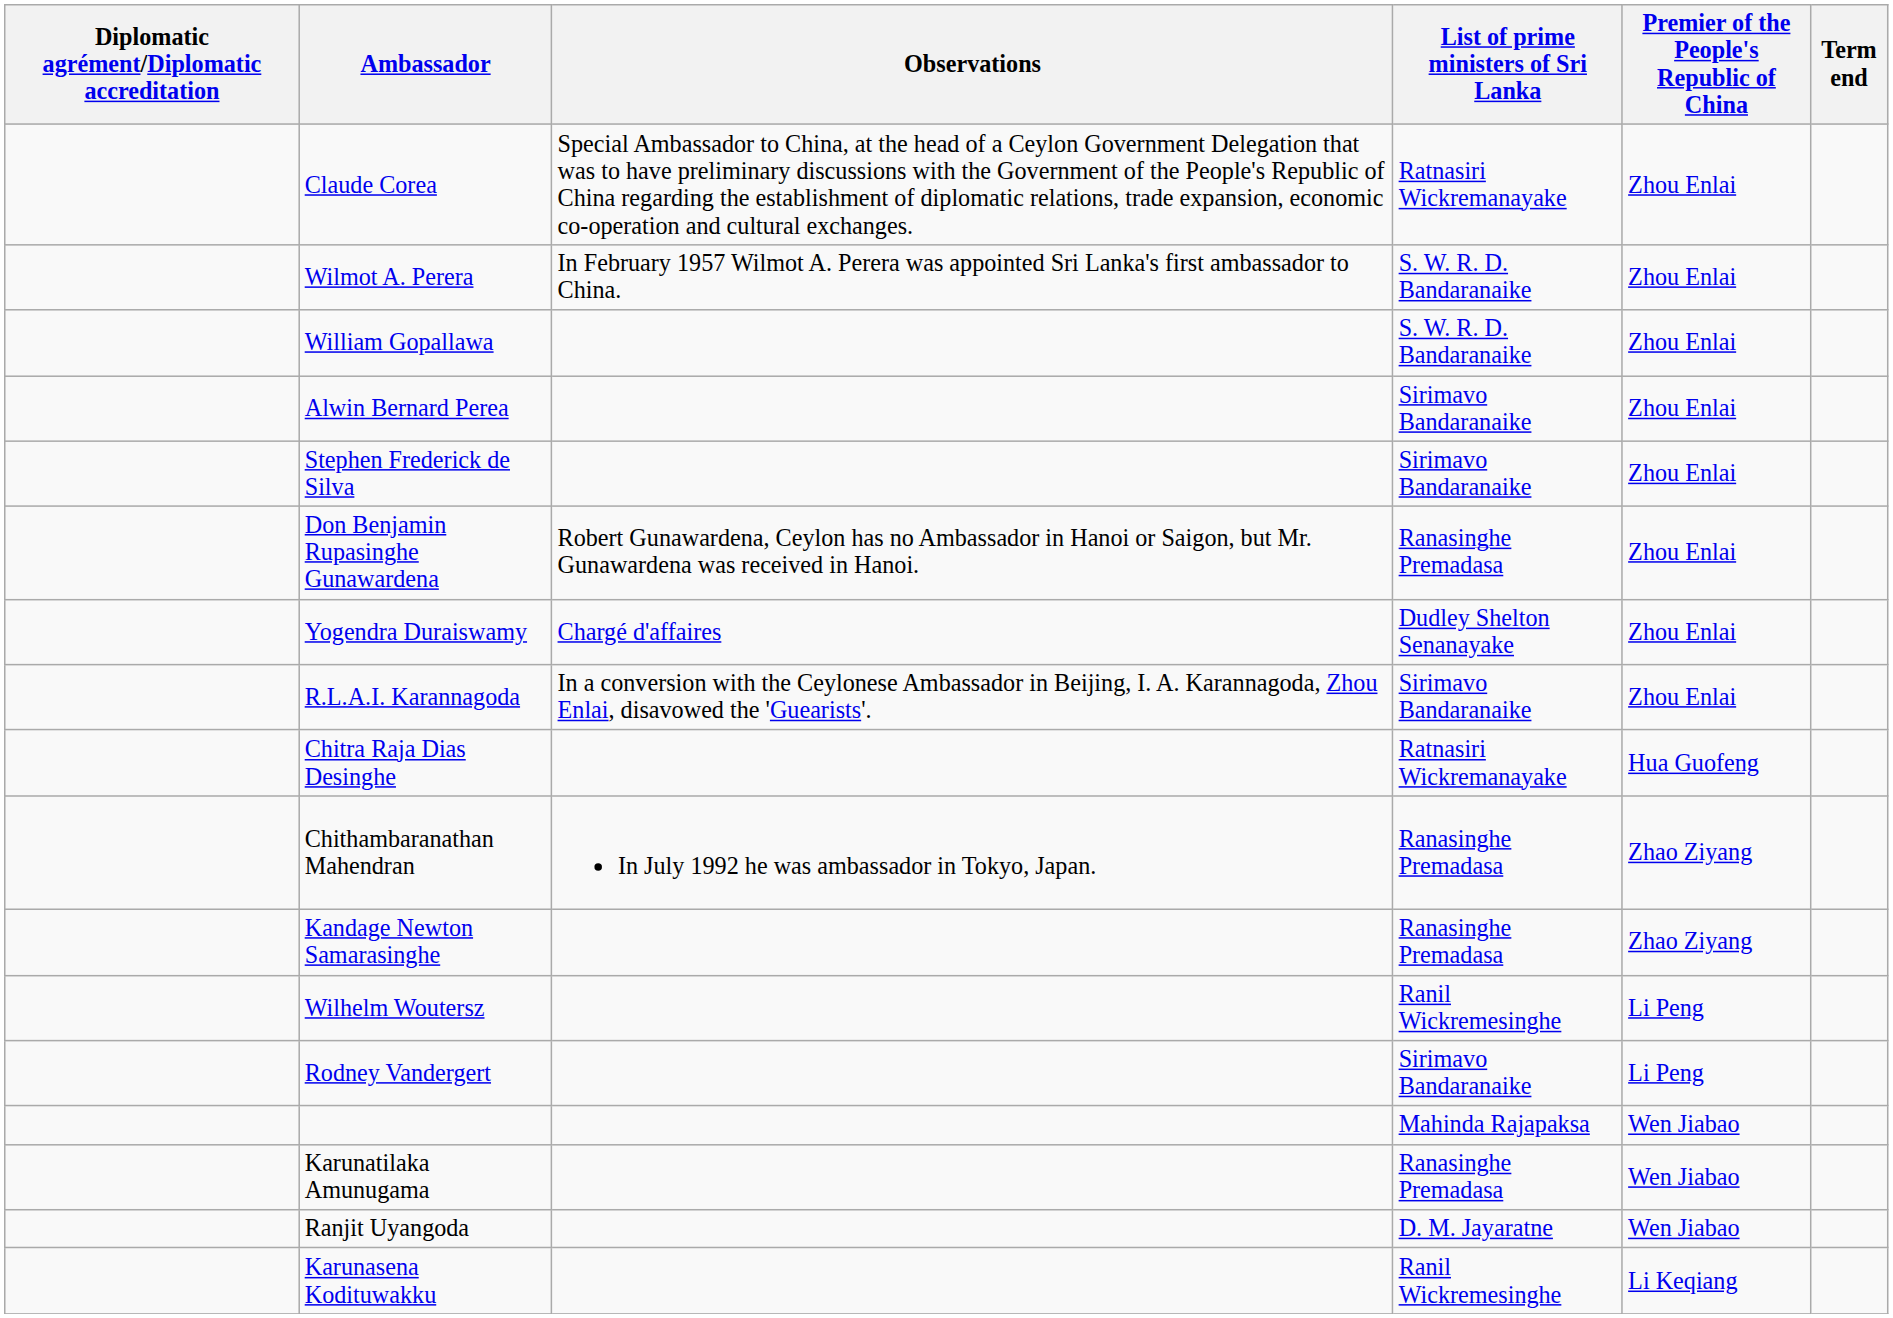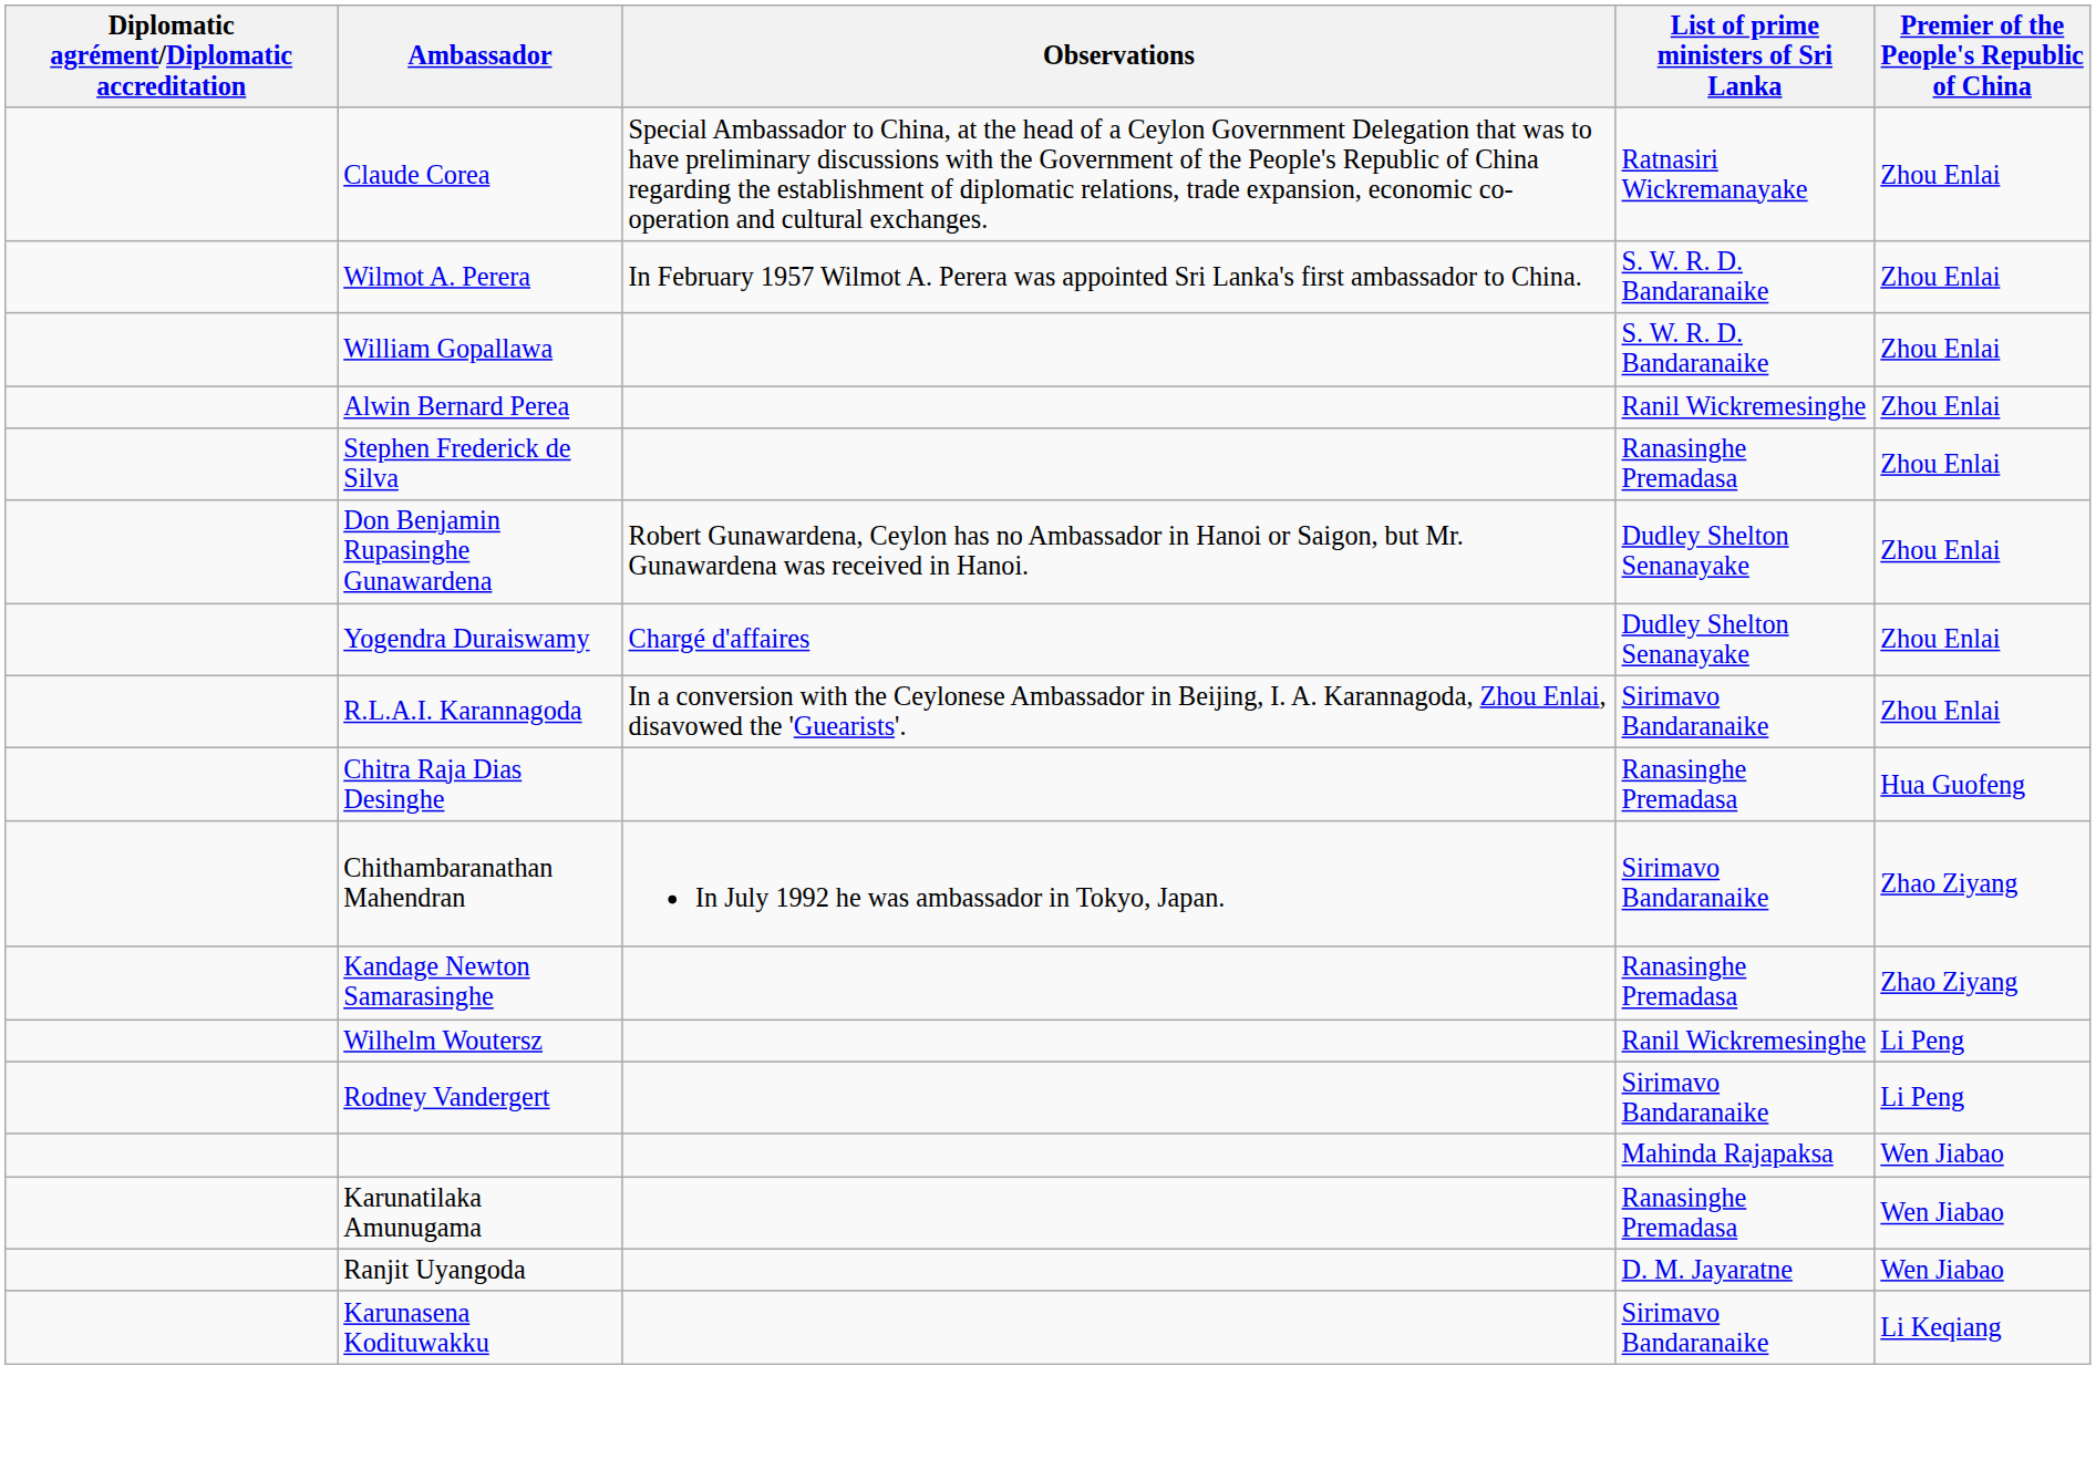- column: Term end
Alwin Bernard Perea | List of prime ministers of Sri Lanka: Sirimavo Bandaranaike -> Ranil Wickremesinghe
Stephen Frederick de Silva | List of prime ministers of Sri Lanka: Sirimavo Bandaranaike -> Ranasinghe Premadasa
Don Benjamin Rupasinghe Gunawardena | List of prime ministers of Sri Lanka: Ranasinghe Premadasa -> Dudley Shelton Senanayake
Chitra Raja Dias Desinghe | List of prime ministers of Sri Lanka: Ratnasiri Wickremanayake -> Ranasinghe Premadasa
Chithambaranathan Mahendran | List of prime ministers of Sri Lanka: Ranasinghe Premadasa -> Sirimavo Bandaranaike
Karunasena Kodituwakku | List of prime ministers of Sri Lanka: Ranil Wickremesinghe -> Sirimavo Bandaranaike
